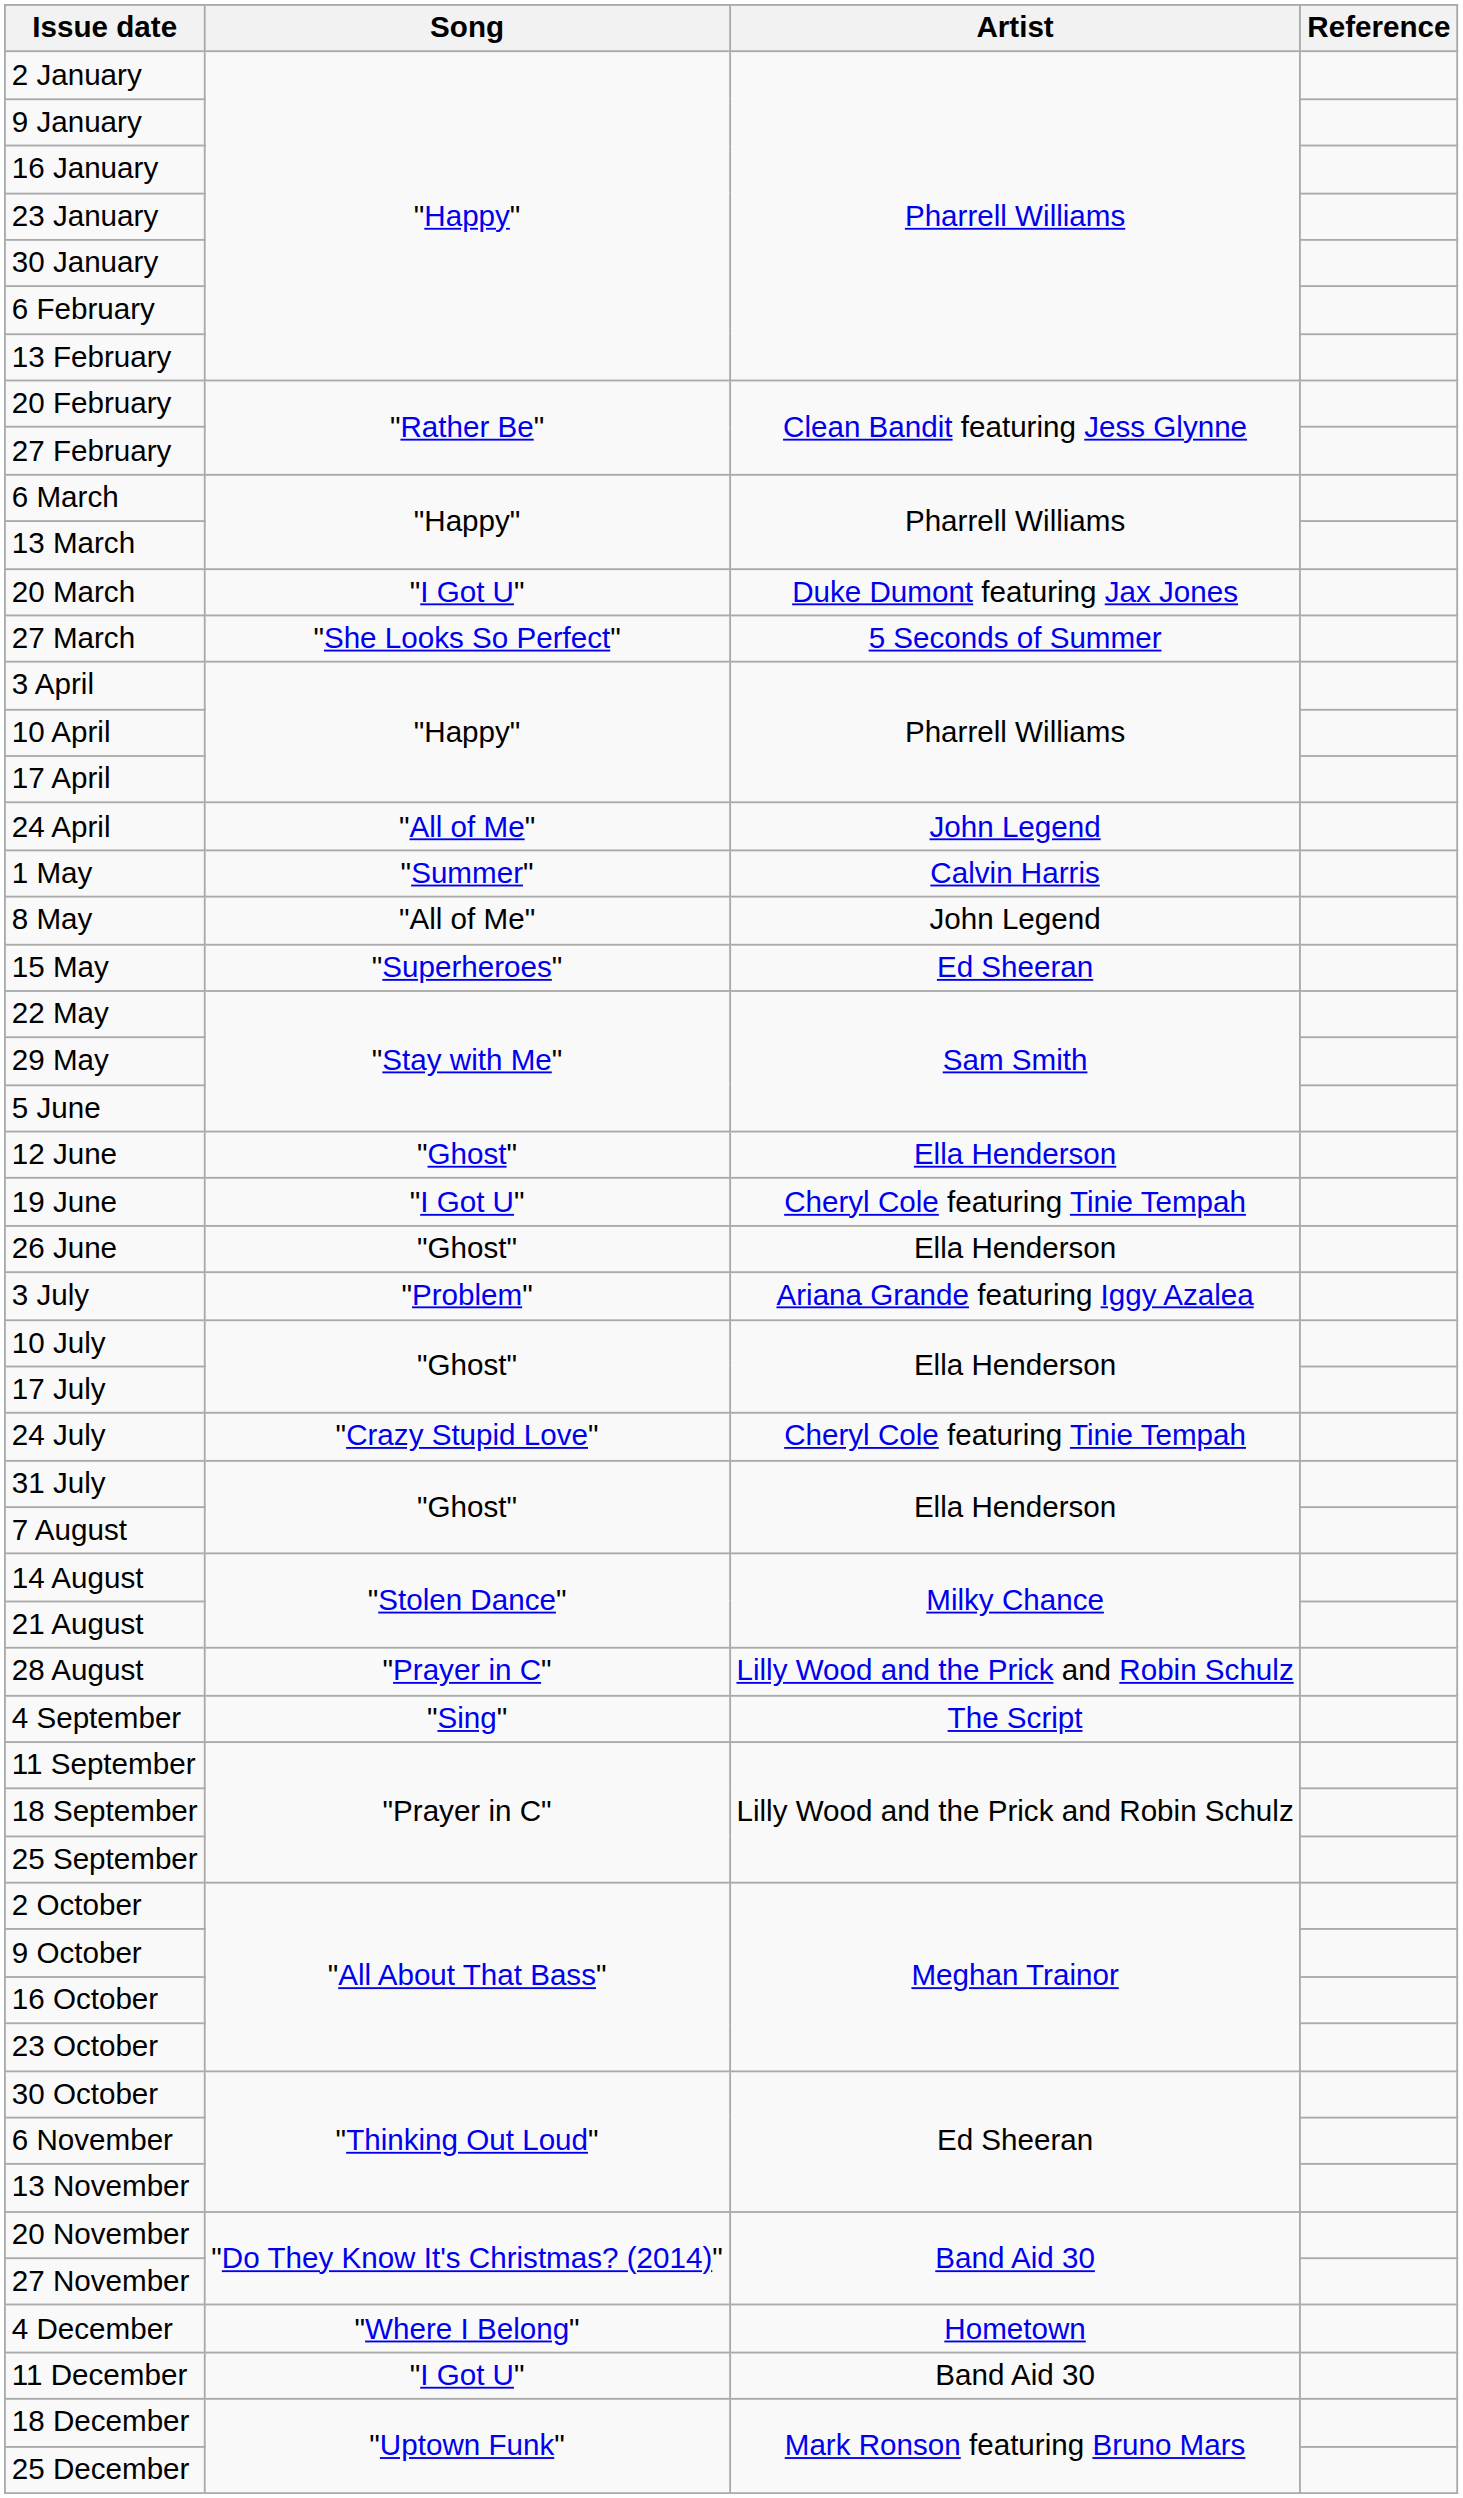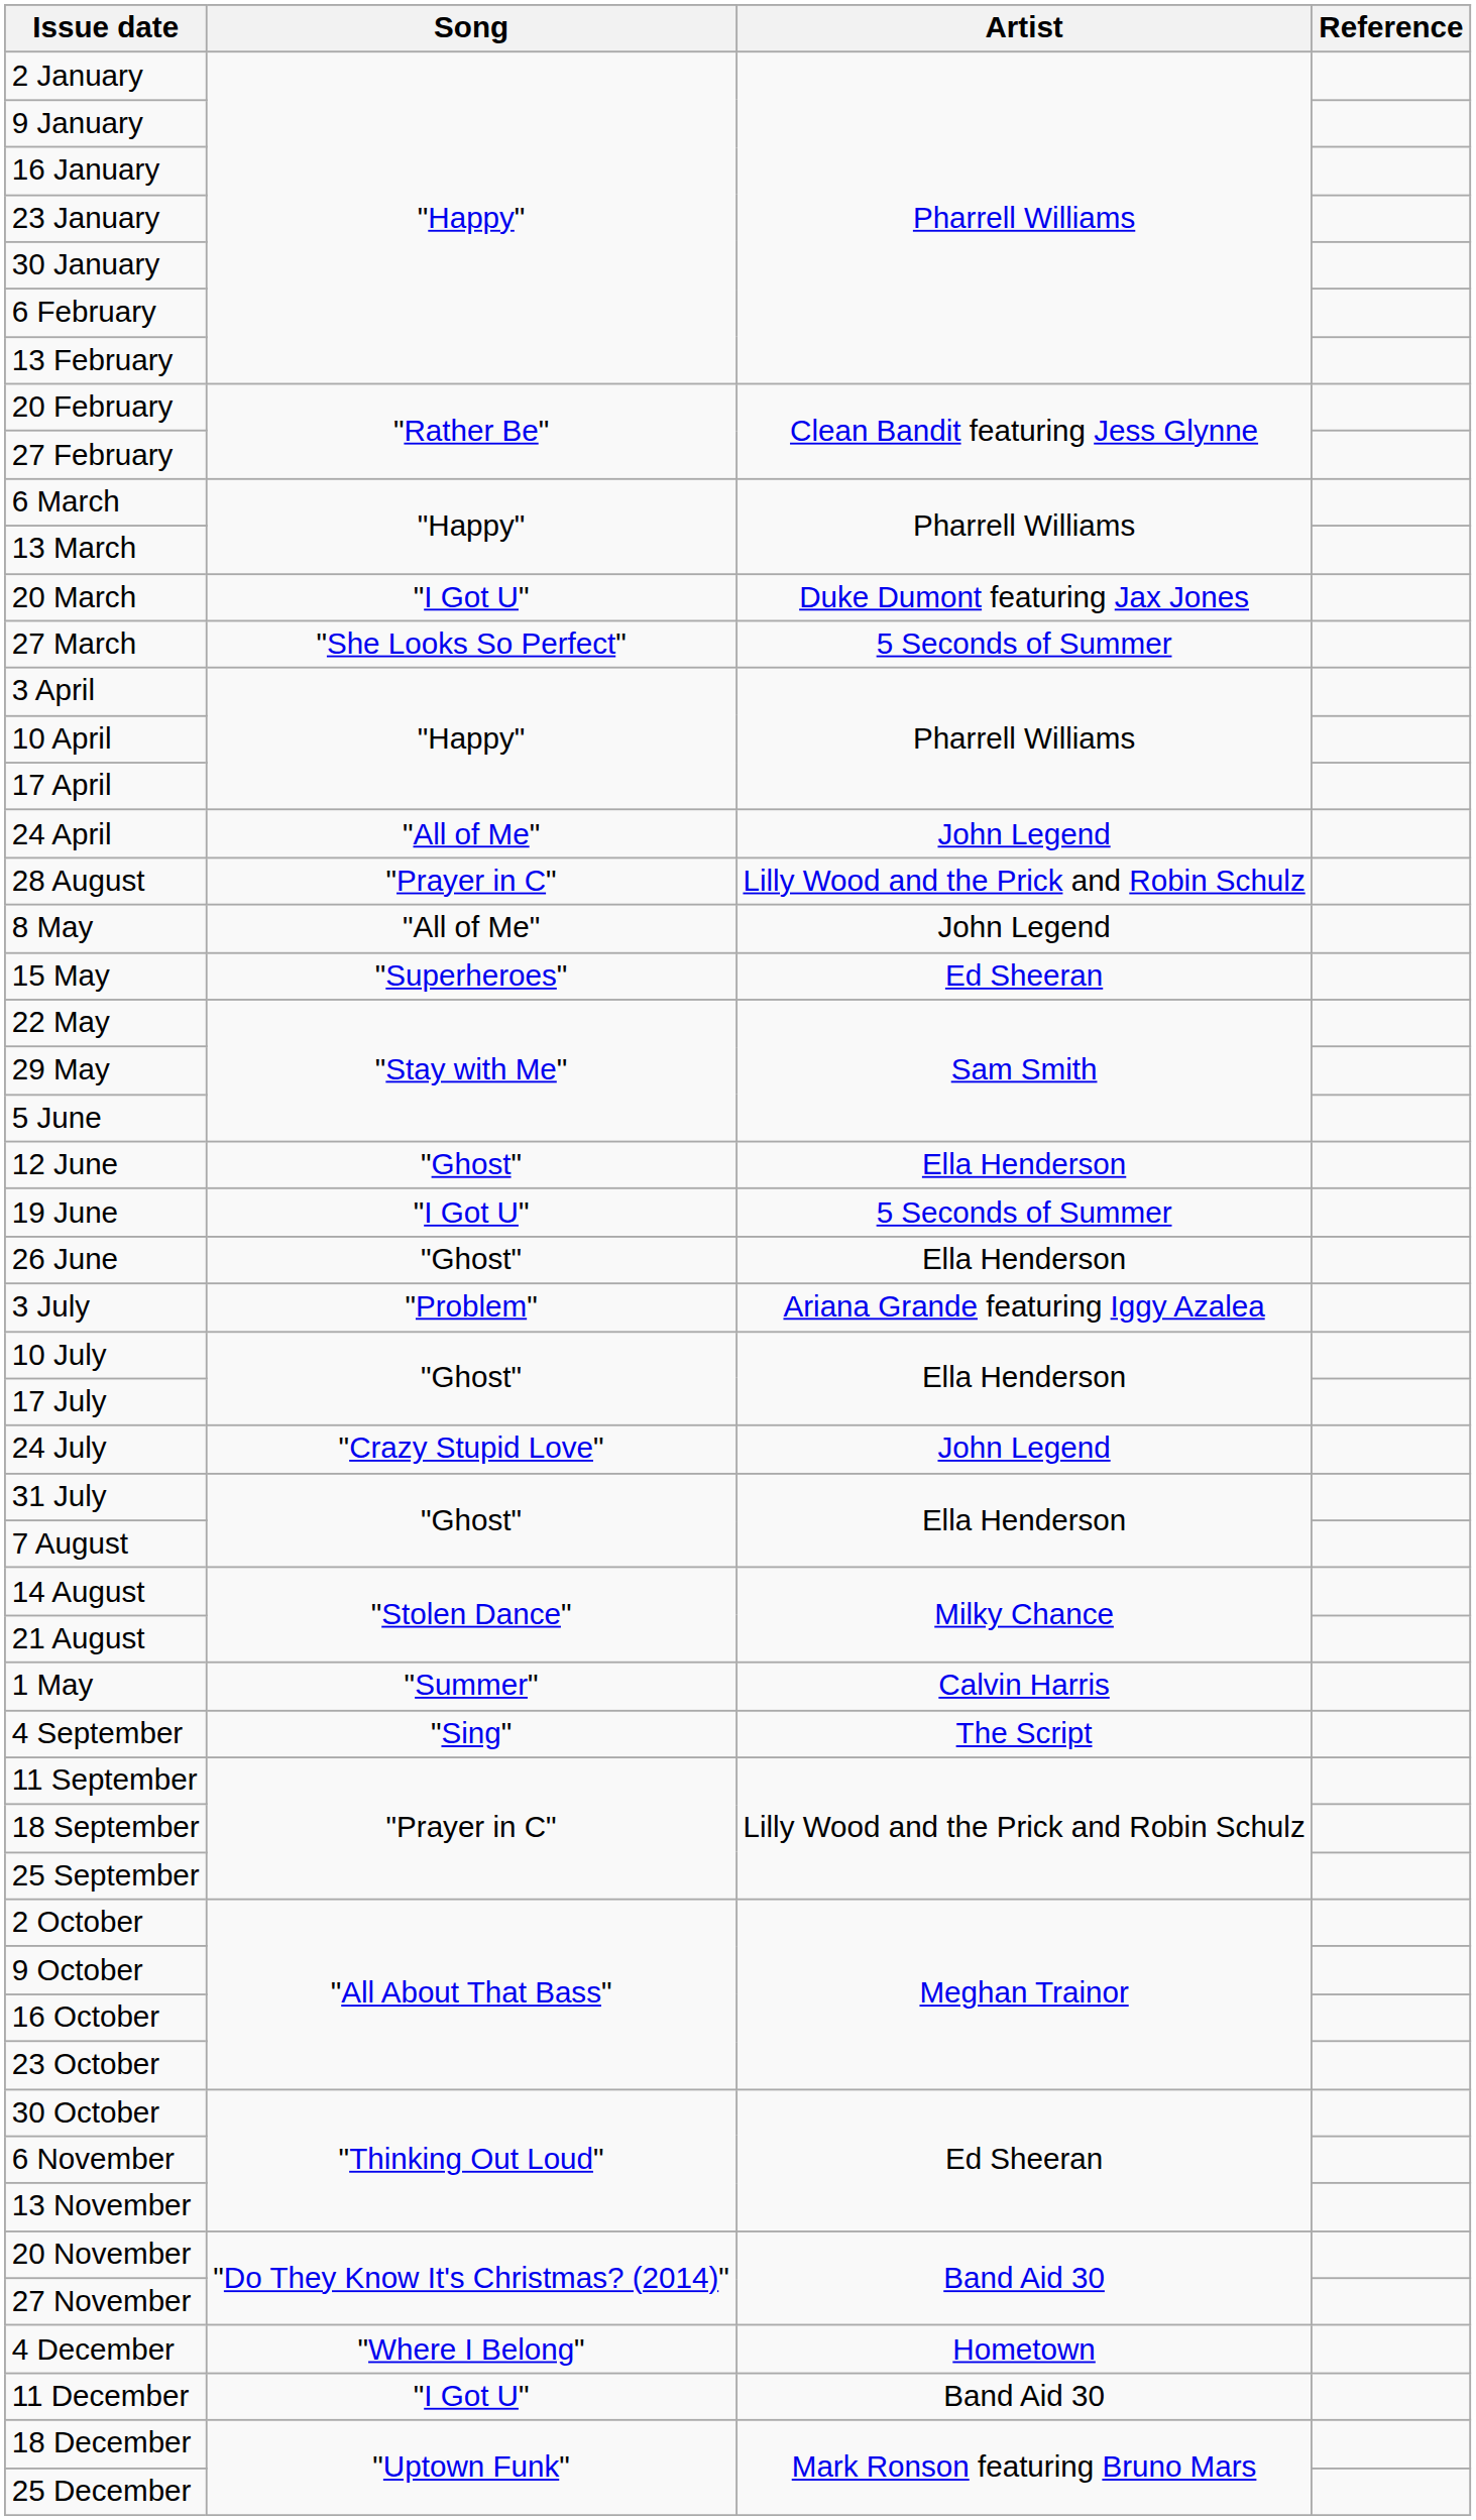rows swapped: 1 May <-> 28 August
19 June | Artist: Cheryl Cole featuring Tinie Tempah -> 5 Seconds of Summer
24 July | Artist: Cheryl Cole featuring Tinie Tempah -> John Legend
